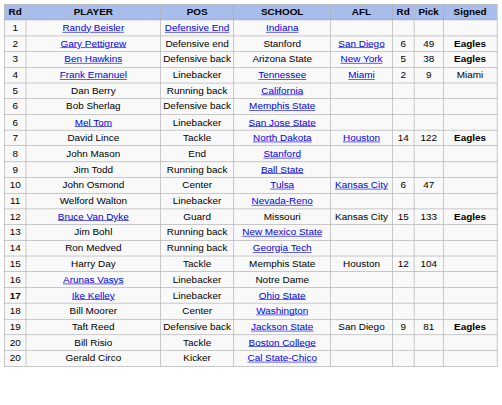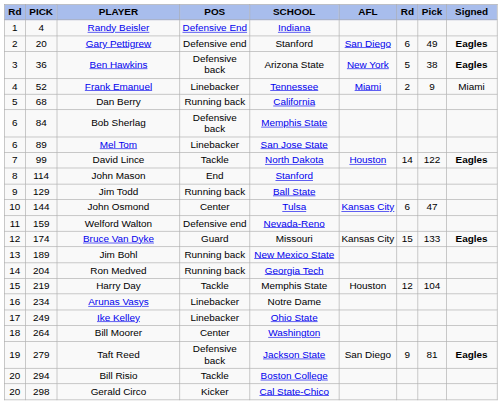+ column: PICK | 4 | 20 | 36 | 52 | 68 | 84 | 89 | 99 | 114 | 129 | 144 | 159 | 174 | 189 | 204 | 219 | 234 | 249 | 264 | 279 | 294 | 298
Welford Walton | POS: Linebacker -> Defensive end
Ike Kelley | column 1: bold -> normal
